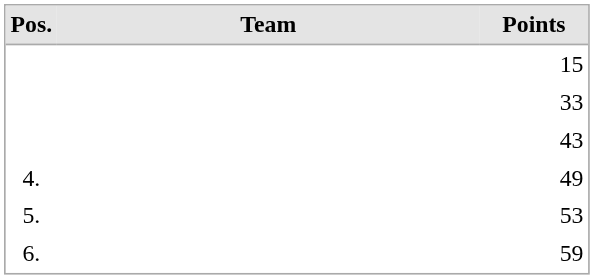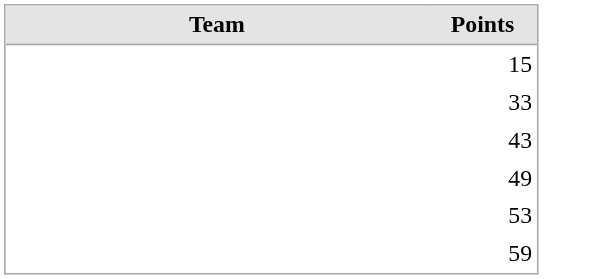- column: Pos. | 4. | 5. | 6.
